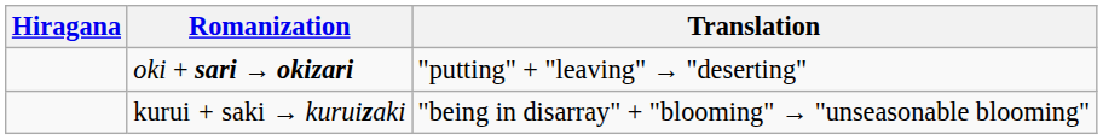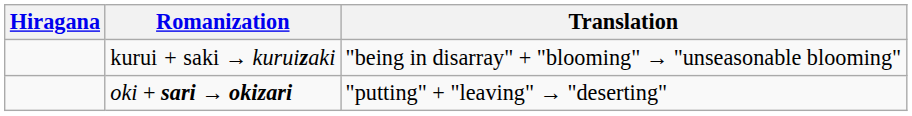rows swapped: oki + sari → okizari <-> kurui + saki → kuruizaki
